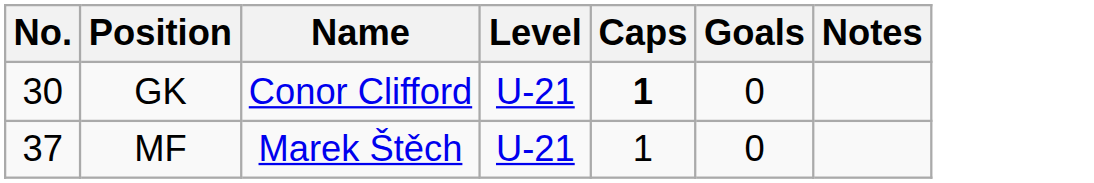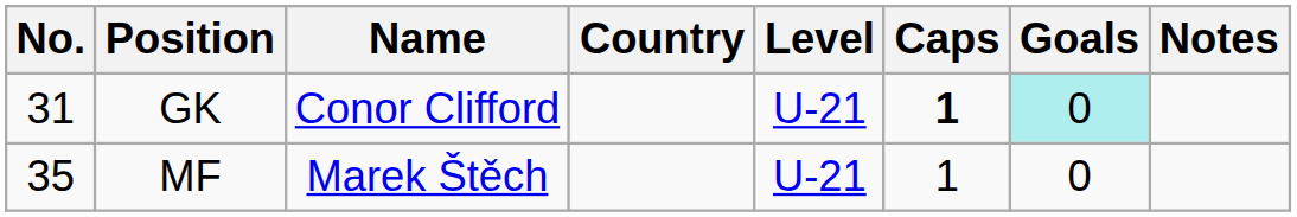+ column: Country
GK | No.: 30 -> 31
GK | Goals: no background -> paleturquoise background
MF | No.: 37 -> 35
